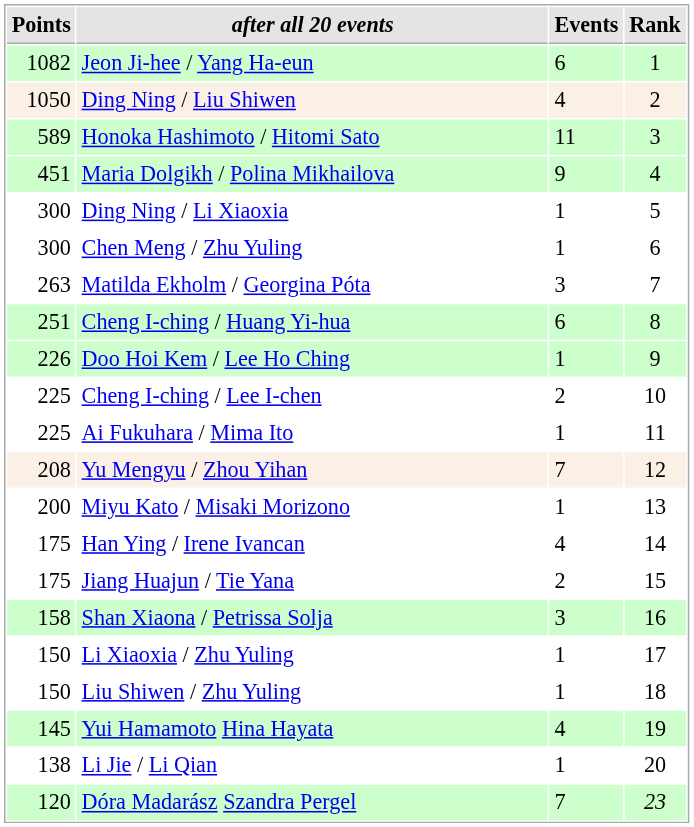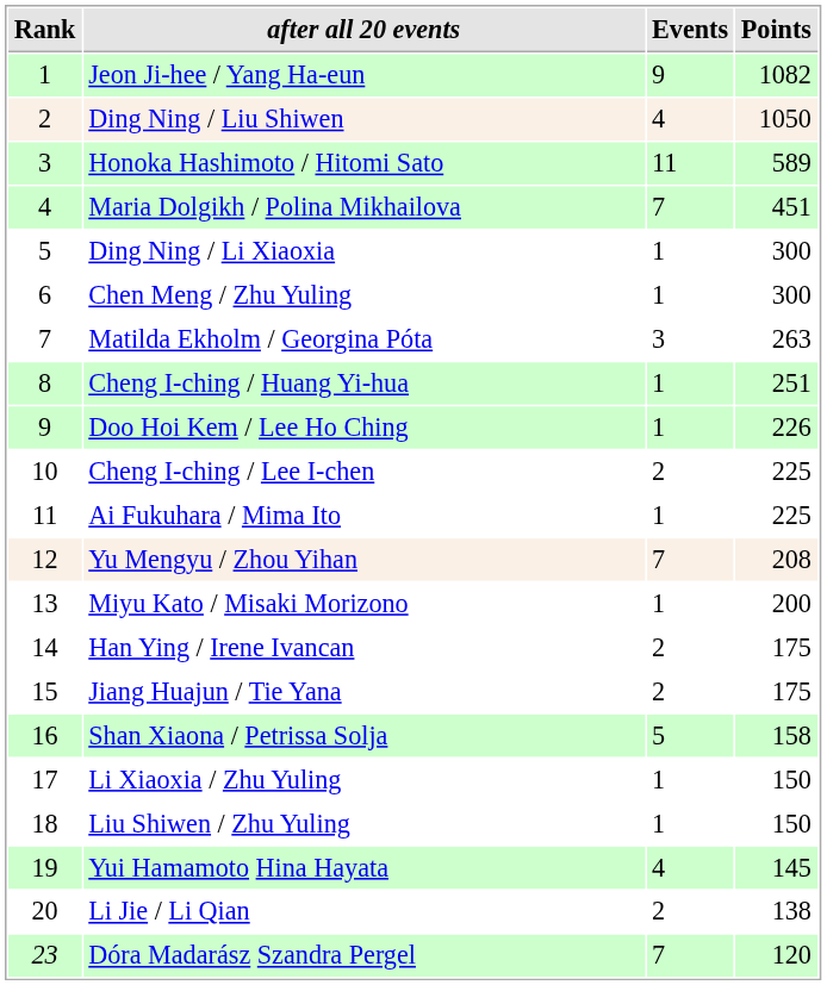columns swapped: Rank <-> Points
Jeon Ji-hee / Yang Ha-eun | Events: 6 -> 9
Maria Dolgikh / Polina Mikhailova | Events: 9 -> 7
Cheng I-ching / Huang Yi-hua | Events: 6 -> 1
Han Ying / Irene Ivancan | Events: 4 -> 2
Shan Xiaona / Petrissa Solja | Events: 3 -> 5
Li Jie / Li Qian | Events: 1 -> 2
